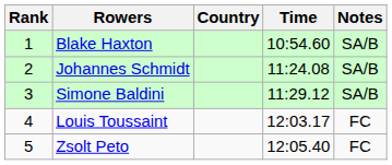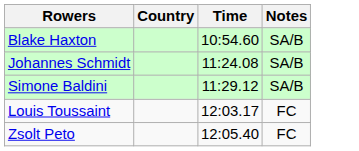- column: Rank | 1 | 2 | 3 | 4 | 5
